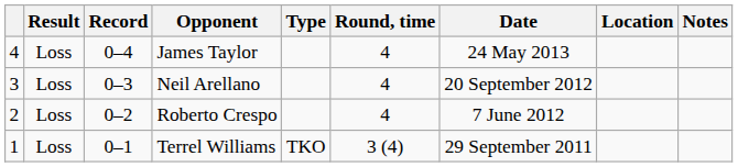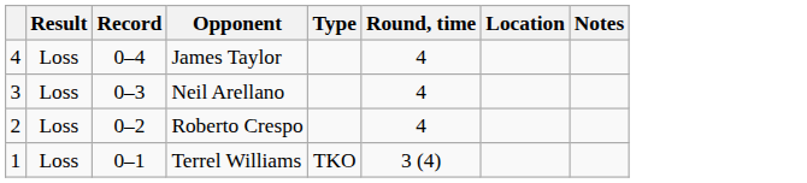- column: Date | 24 May 2013 | 20 September 2012 | 7 June 2012 | 29 September 2011
